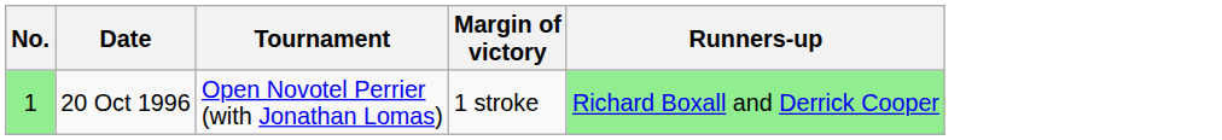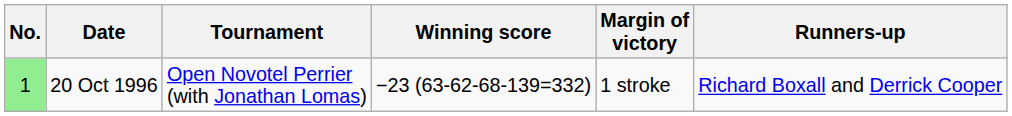+ column: Winning score | −23 (63-62-68-139=332)
20 Oct 1996 | Runners-up: lightgreen background -> no background
